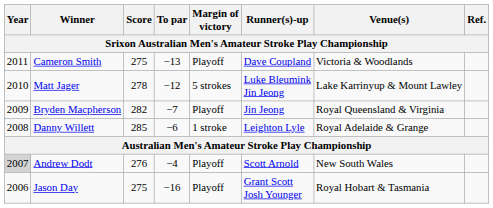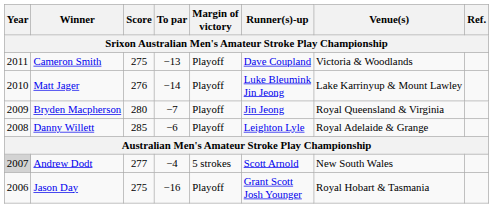Matt Jager | Score: 278 -> 276
Matt Jager | To par: −12 -> −14
Matt Jager | Margin of victory: 5 strokes -> Playoff
Bryden Macpherson | Score: 282 -> 280
Danny Willett | Margin of victory: 1 stroke -> Playoff
Andrew Dodt | Score: 276 -> 277
Andrew Dodt | Margin of victory: Playoff -> 5 strokes
